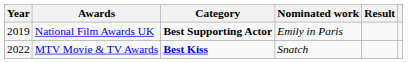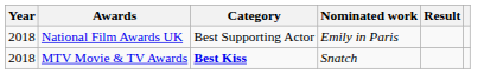National Film Awards UK | Year: 2019 -> 2018
National Film Awards UK | Category: bold -> normal
MTV Movie & TV Awards | Year: 2022 -> 2018
